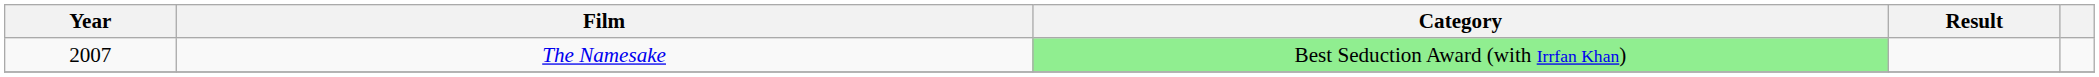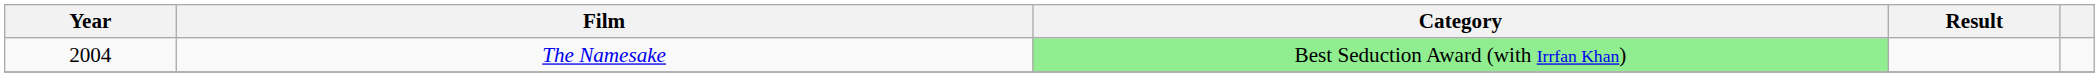The Namesake | Year: 2007 -> 2004
